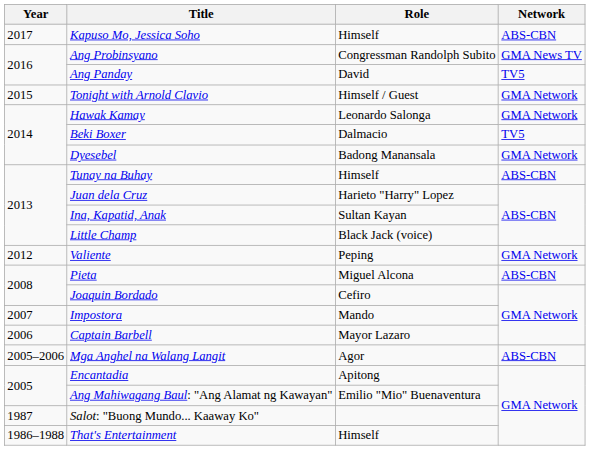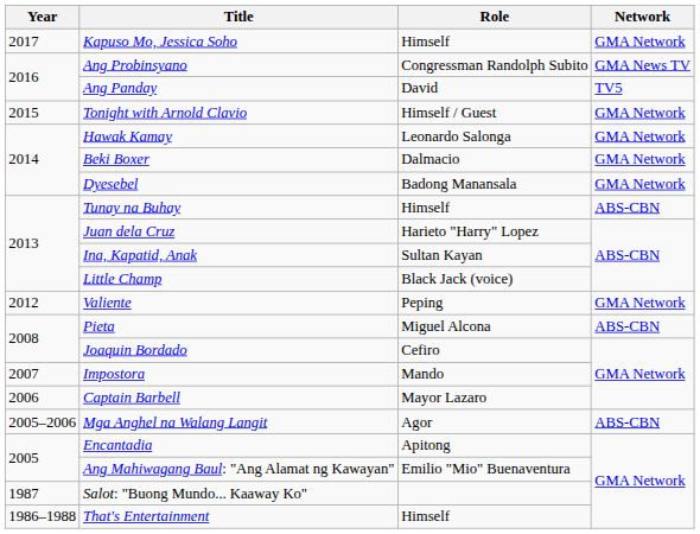Kapuso Mo, Jessica Soho | Network: ABS-CBN -> GMA Network
Beki Boxer | Network: TV5 -> GMA Network
